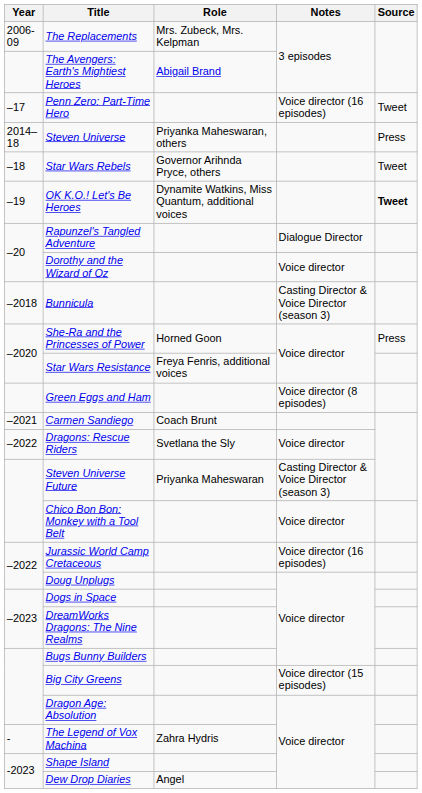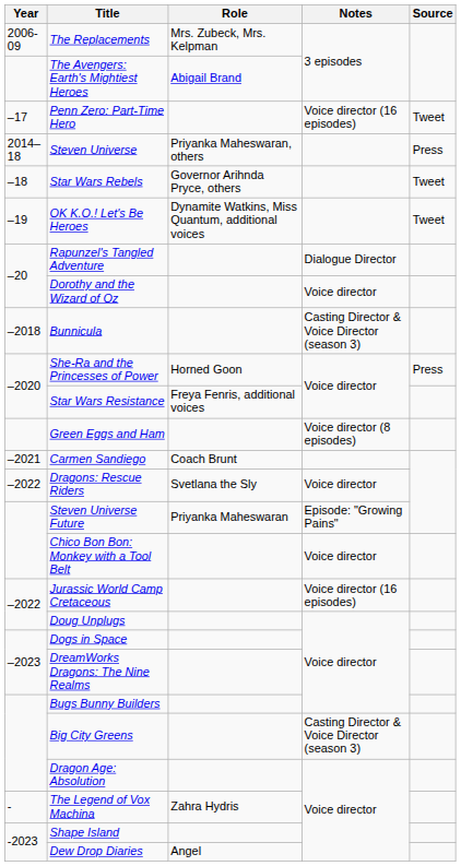OK K.O.! Let's Be Heroes | Source: bold -> normal
Steven Universe Future | Notes: Casting Director & Voice Director (season 3) -> Episode: "Growing Pains"
Big City Greens | Notes: Voice director (15 episodes) -> Casting Director & Voice Director (season 3)
